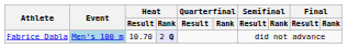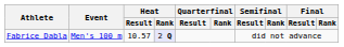Fabrice Dabla | Event: lightblue background -> no background
Fabrice Dabla | Heat / Result: 10.70 -> 10.57
